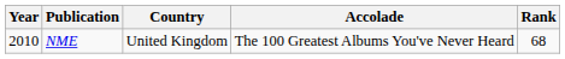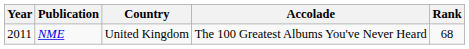NME | Year: 2010 -> 2011
